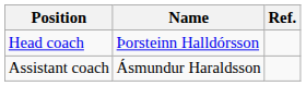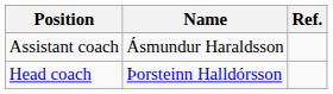rows swapped: Head coach <-> Assistant coach
